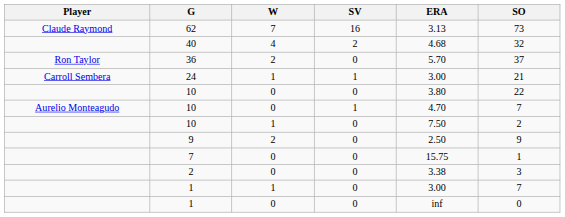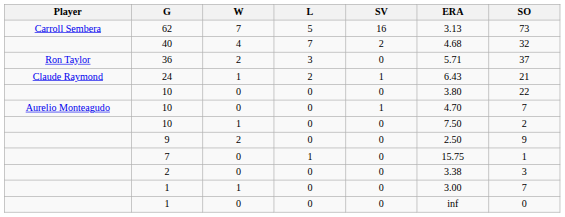+ column: L | 5 | 7 | 3 | 2 | 0 | 0 | 0 | 0 | 1 | 0 | 0 | 0
62 | Player: Claude Raymond -> Carroll Sembera
36 | ERA: 5.70 -> 5.71
24 | Player: Carroll Sembera -> Claude Raymond
24 | ERA: 3.00 -> 6.43
